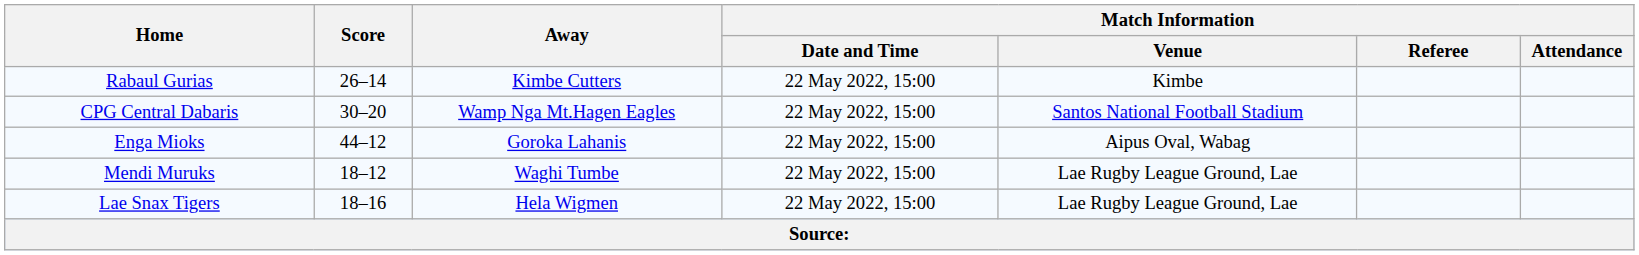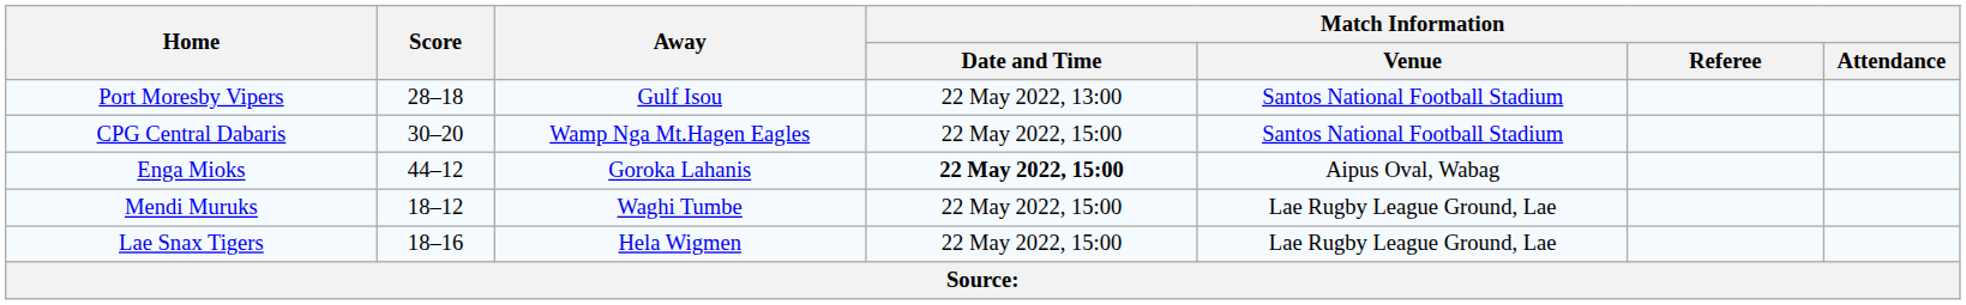- row: Rabaul Gurias | 26–14 | Kimbe Cutters | 22 May 2022, 15:00 | Kimbe
+ row: Port Moresby Vipers | 28–18 | Gulf Isou | 22 May 2022, 13:00 | Santos National Football Stadium
Enga Mioks | Match Information / Date and Time: normal -> bold
